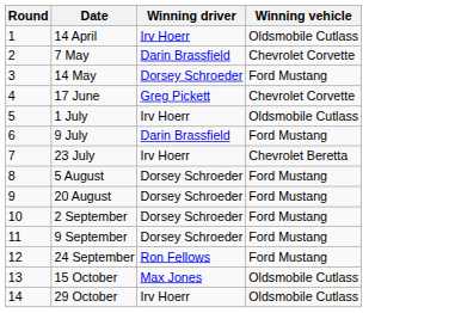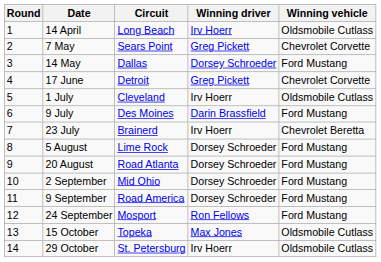+ column: Circuit | Long Beach | Sears Point | Dallas | Detroit | Cleveland | Des Moines | Brainerd | Lime Rock | Road Atlanta | Mid Ohio | Road America | Mosport | Topeka | St. Petersburg
7 May | Winning driver: Darin Brassfield -> Greg Pickett
